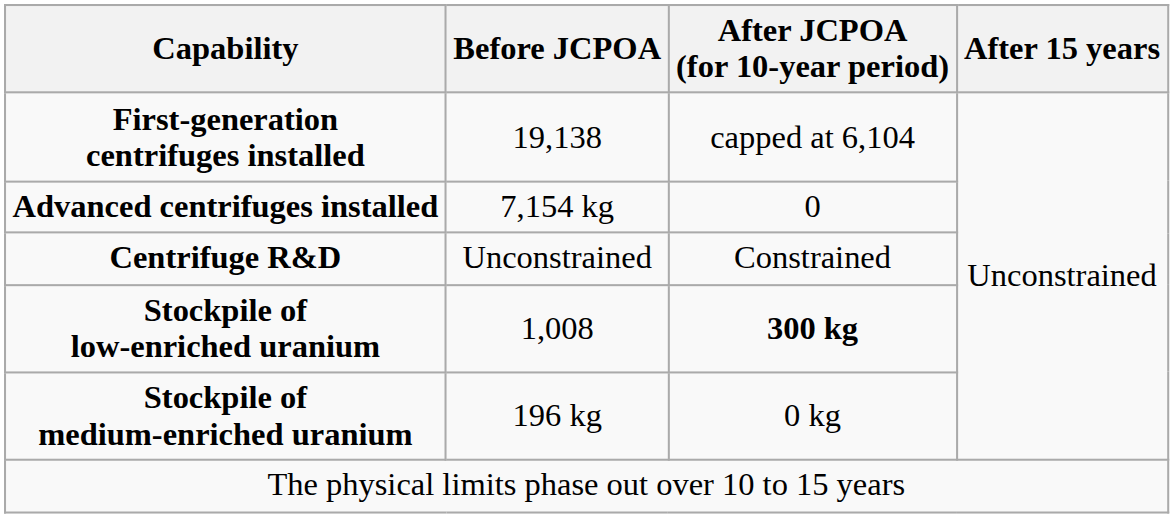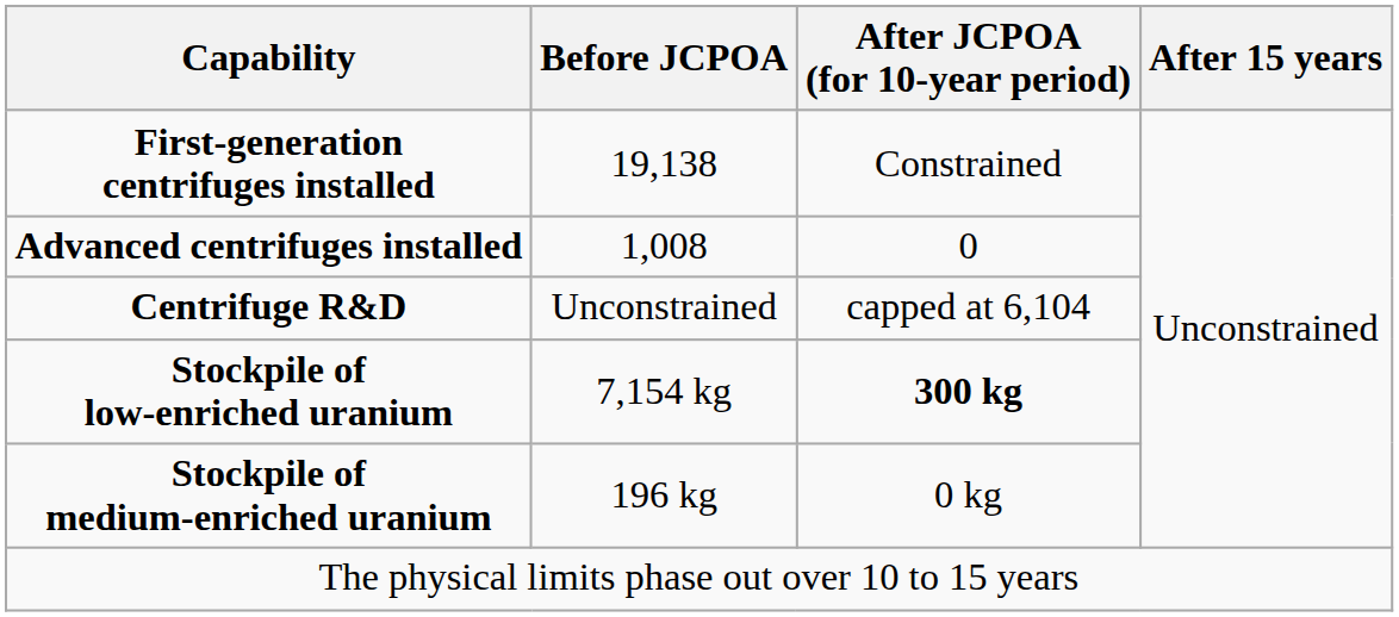First-generation centrifuges installed | After JCPOA (for 10-year period): capped at 6,104 -> Constrained
Advanced centrifuges installed | Before JCPOA: 7,154 kg -> 1,008
Centrifuge R&D | After JCPOA (for 10-year period): Constrained -> capped at 6,104
Stockpile of low-enriched uranium | Before JCPOA: 1,008 -> 7,154 kg
